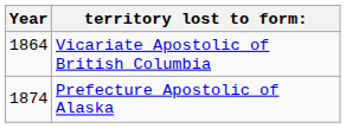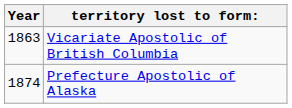Vicariate Apostolic of British Columbia | Year: 1864 -> 1863
